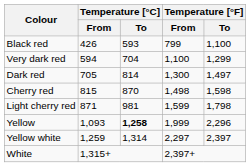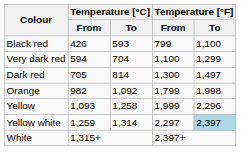- row: Cherry red | 815 | 870 | 1,498 | 1,598
- row: Light cherry red | 871 | 981 | 1,599 | 1,798
+ row: Orange | 982 | 1,092 | 1,799 | 1,998
Yellow | Temperature [°C] / To: bold -> normal
Yellow white | Temperature [°F] / To: no background -> lightblue background
